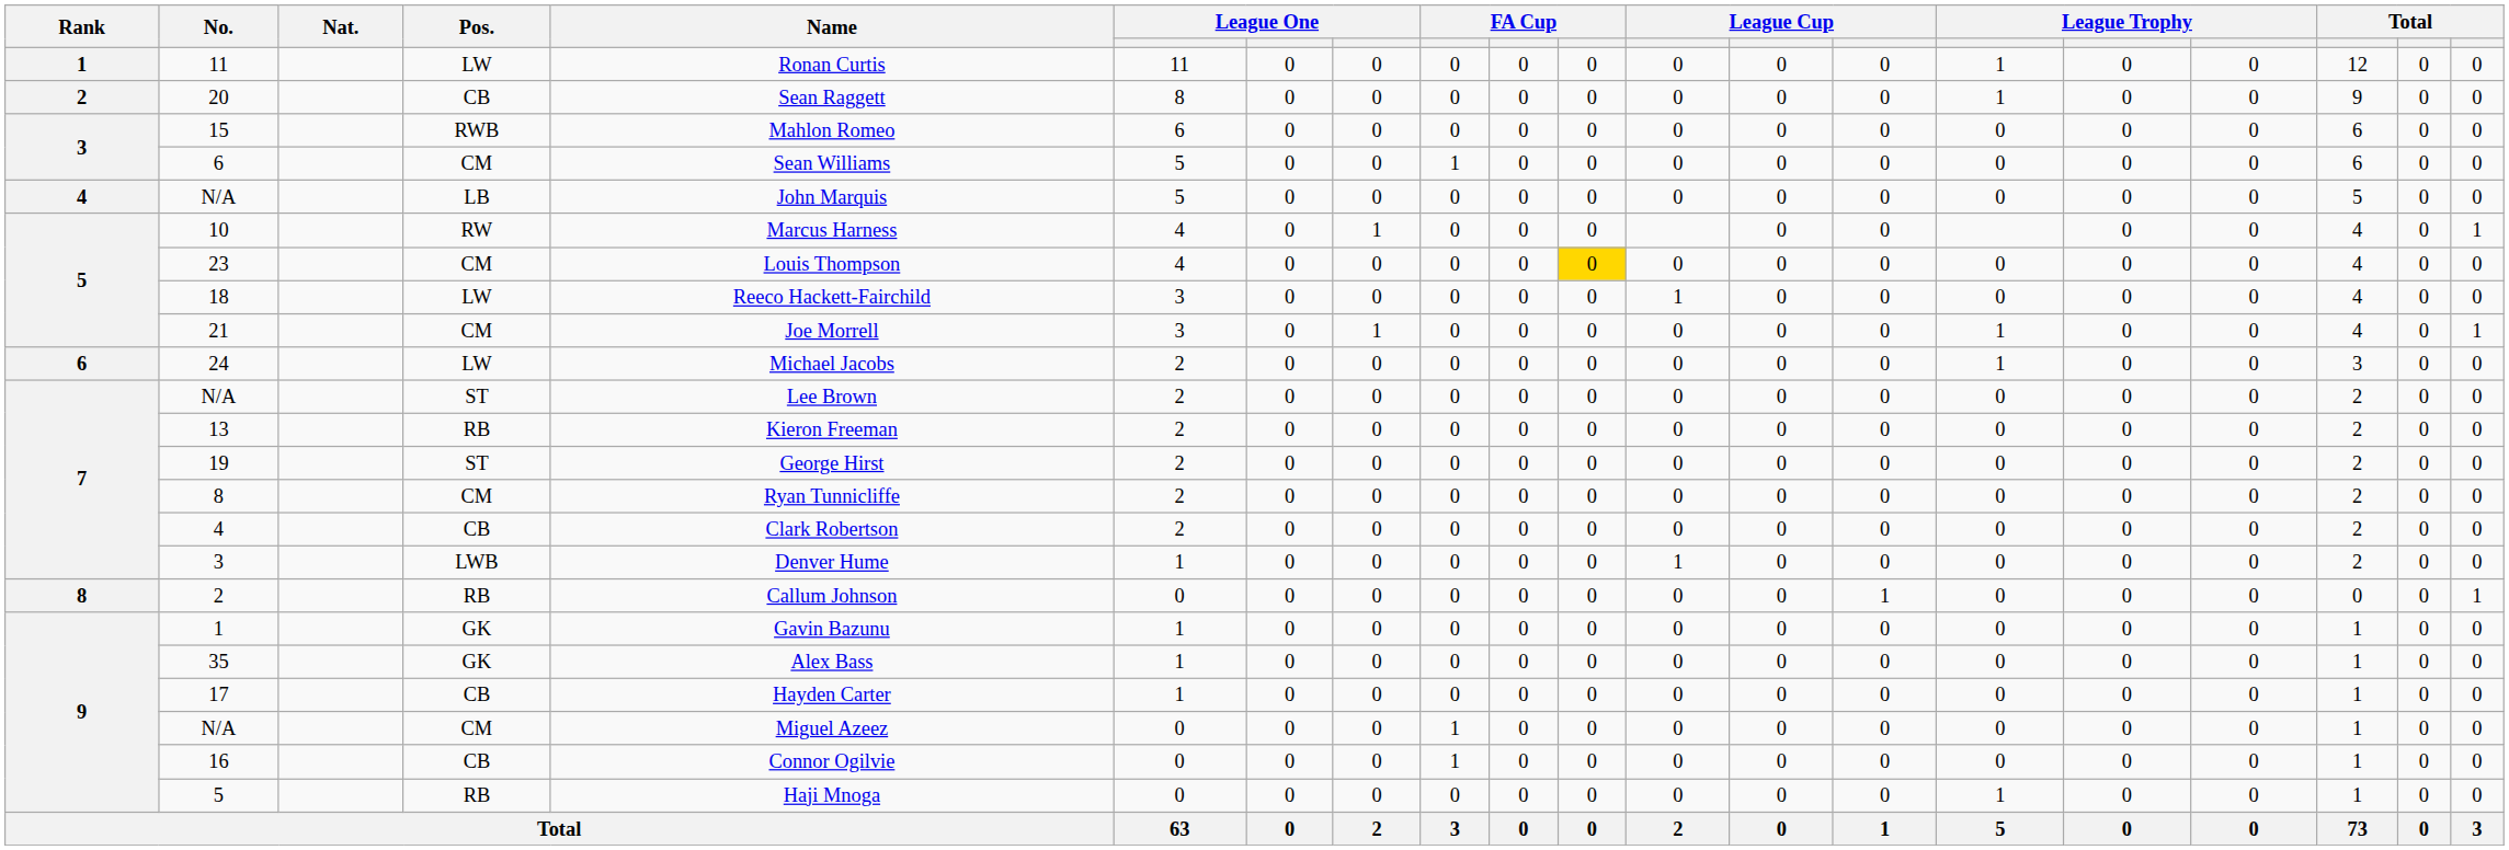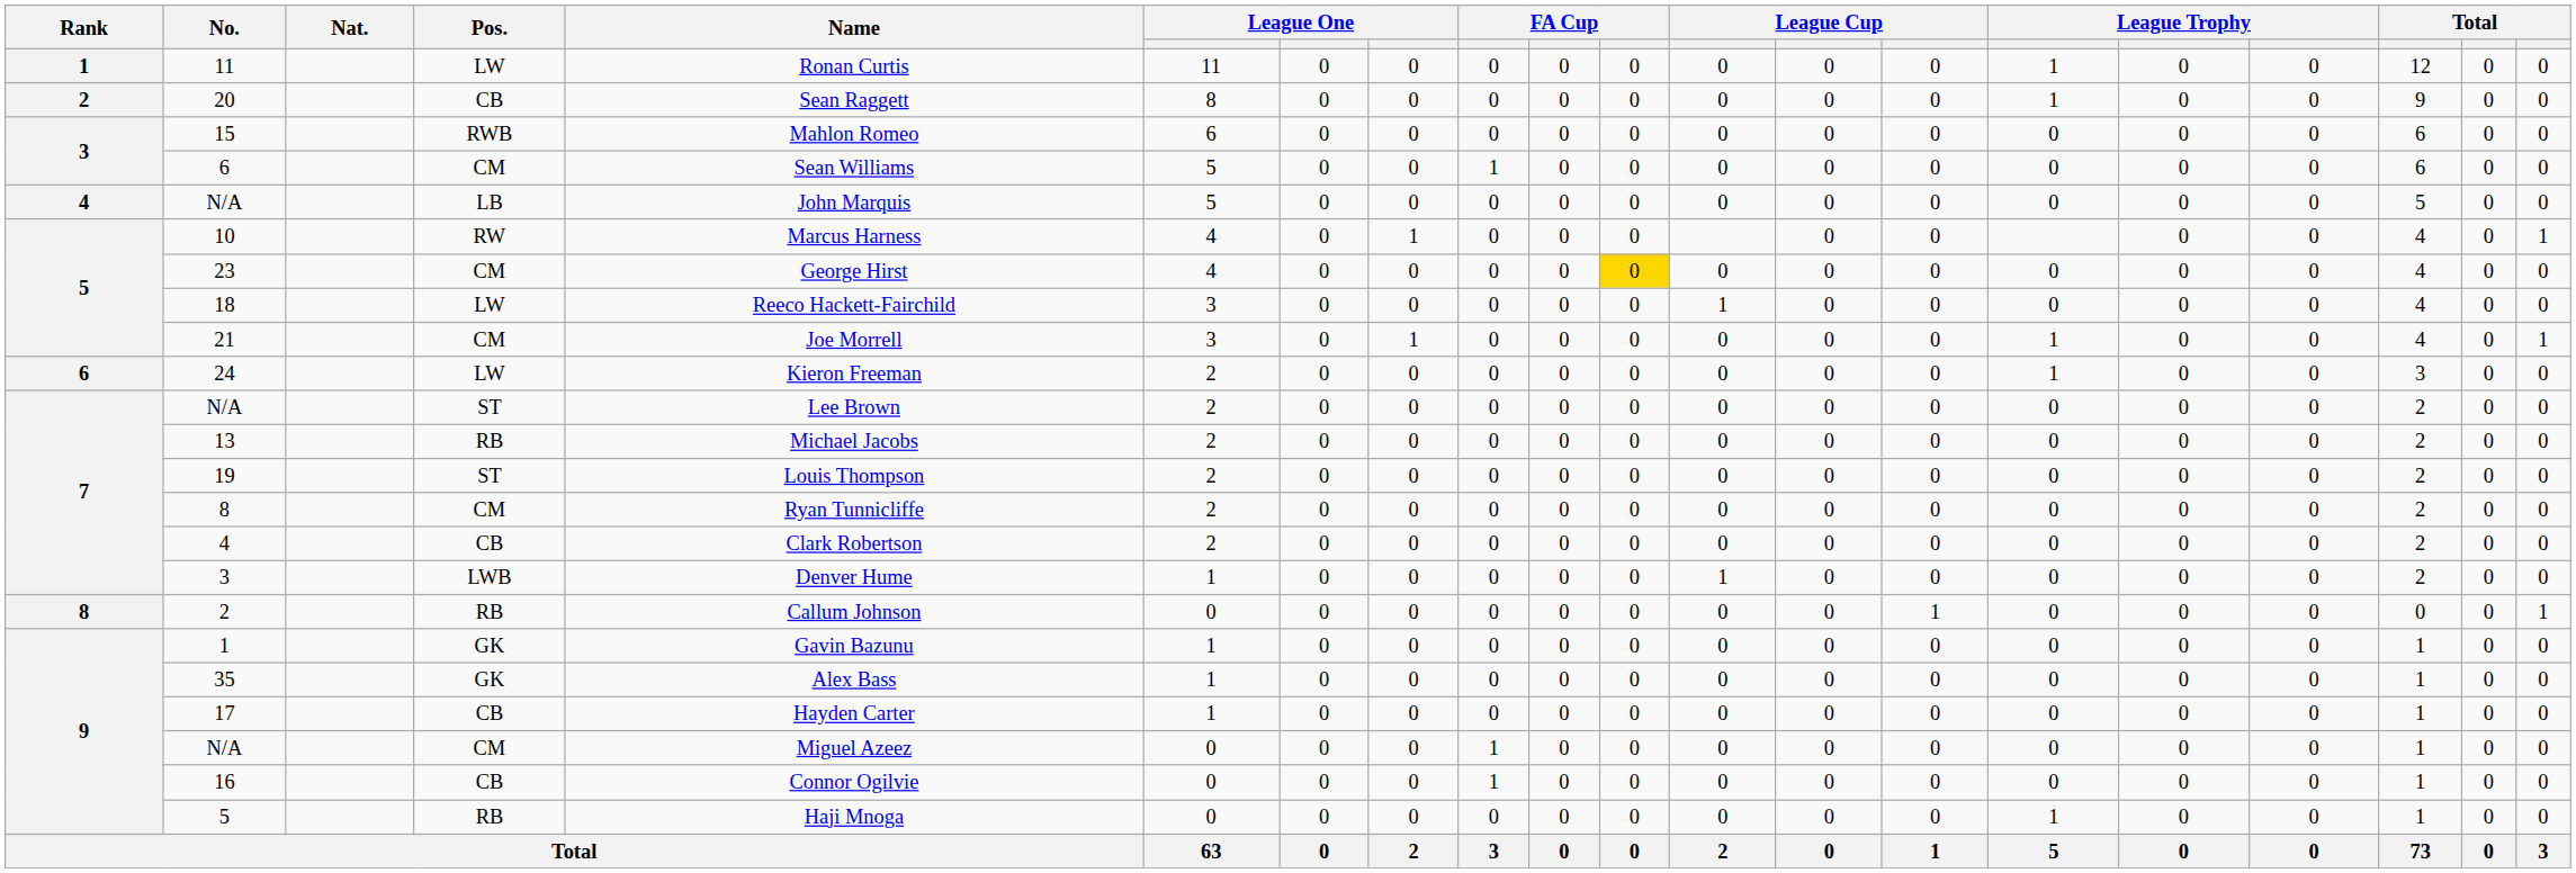23 | Name: Louis Thompson -> George Hirst
24 | Name: Michael Jacobs -> Kieron Freeman
13 | Name: Kieron Freeman -> Michael Jacobs
19 | Name: George Hirst -> Louis Thompson
